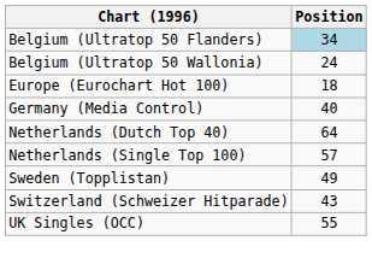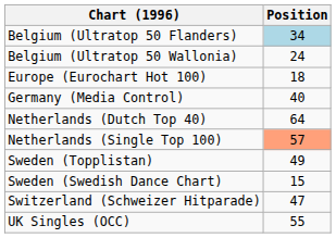Netherlands (Single Top 100) | Position: no background -> lightsalmon background
+ row: Sweden (Swedish Dance Chart) | 15
Switzerland (Schweizer Hitparade) | Position: 43 -> 47
